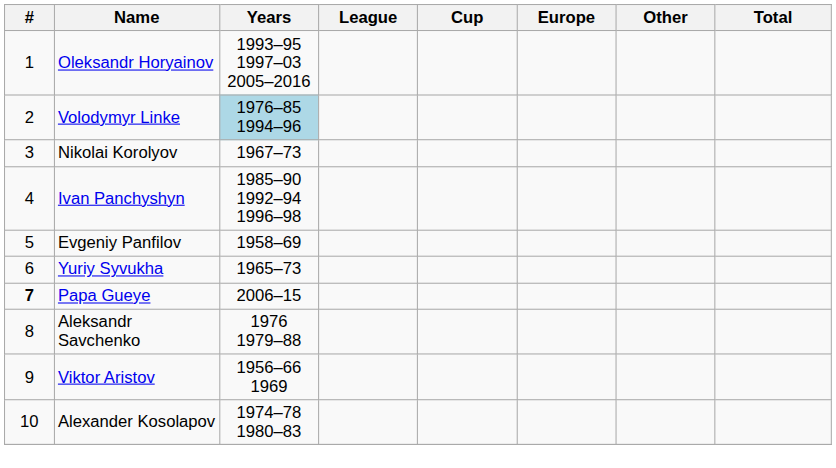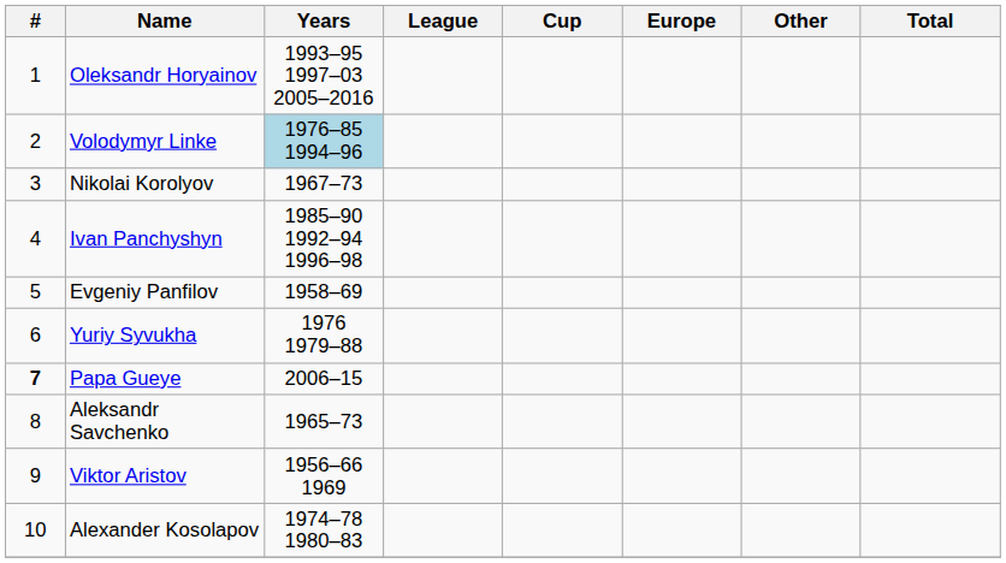Yuriy Syvukha | Years: 1965–73 -> 1976 1979–88
Aleksandr Savchenko | Years: 1976 1979–88 -> 1965–73
